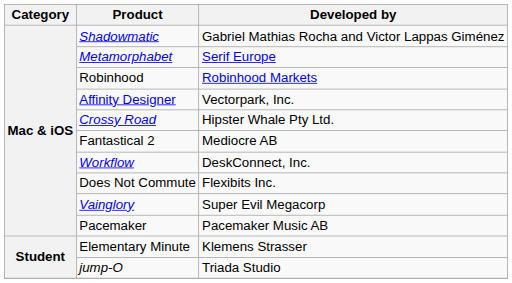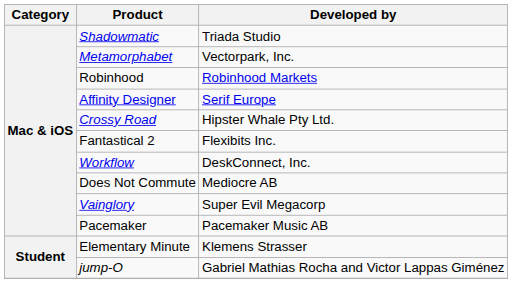Shadowmatic | Developed by: Gabriel Mathias Rocha and Victor Lappas Giménez -> Triada Studio
Metamorphabet | Developed by: Serif Europe -> Vectorpark, Inc.
Affinity Designer | Developed by: Vectorpark, Inc. -> Serif Europe
Fantastical 2 | Developed by: Mediocre AB -> Flexibits Inc.
Does Not Commute | Developed by: Flexibits Inc. -> Mediocre AB
jump-O | Developed by: Triada Studio -> Gabriel Mathias Rocha and Victor Lappas Giménez
